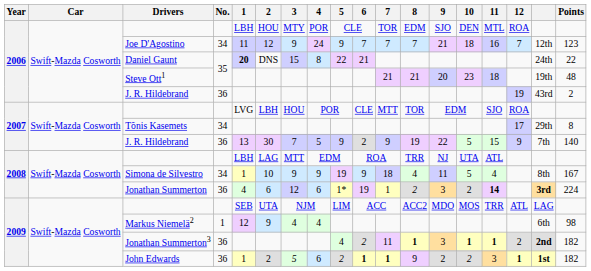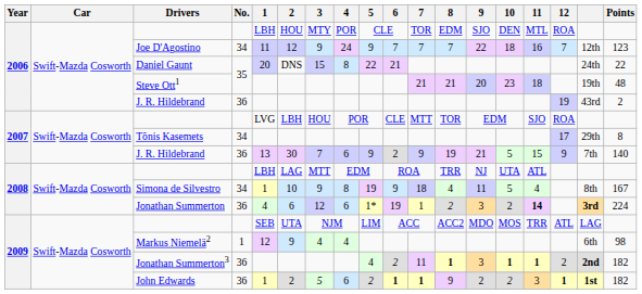Joe D'Agostino | 9: 21 -> 22
Daniel Gaunt | 1: bold -> normal
2007 / J. R. Hildebrand | 4: 5 -> 6
2007 / J. R. Hildebrand | 9: 22 -> 21
Simona de Silvestro | 4: 9 -> 8
